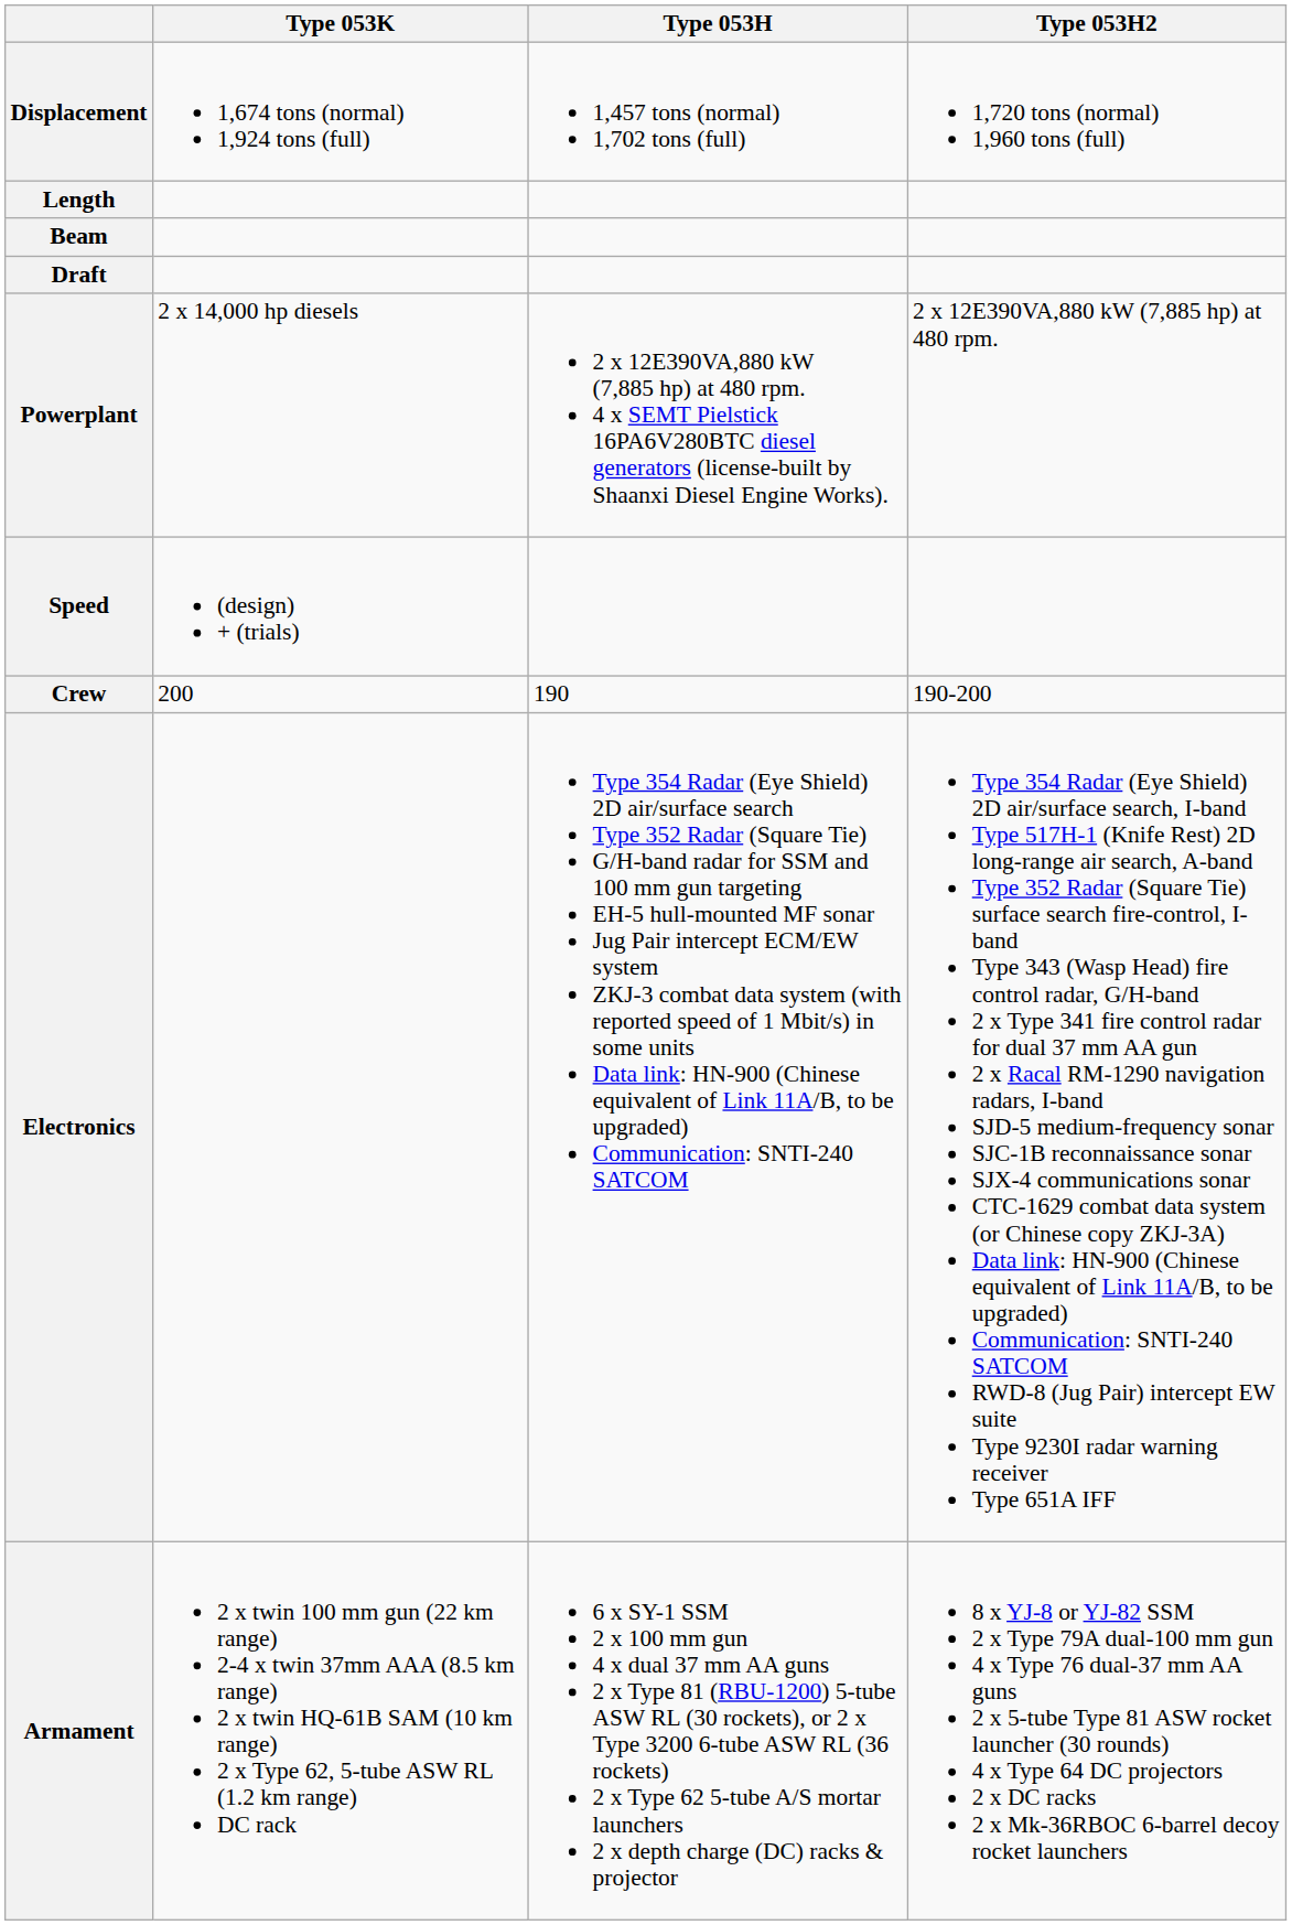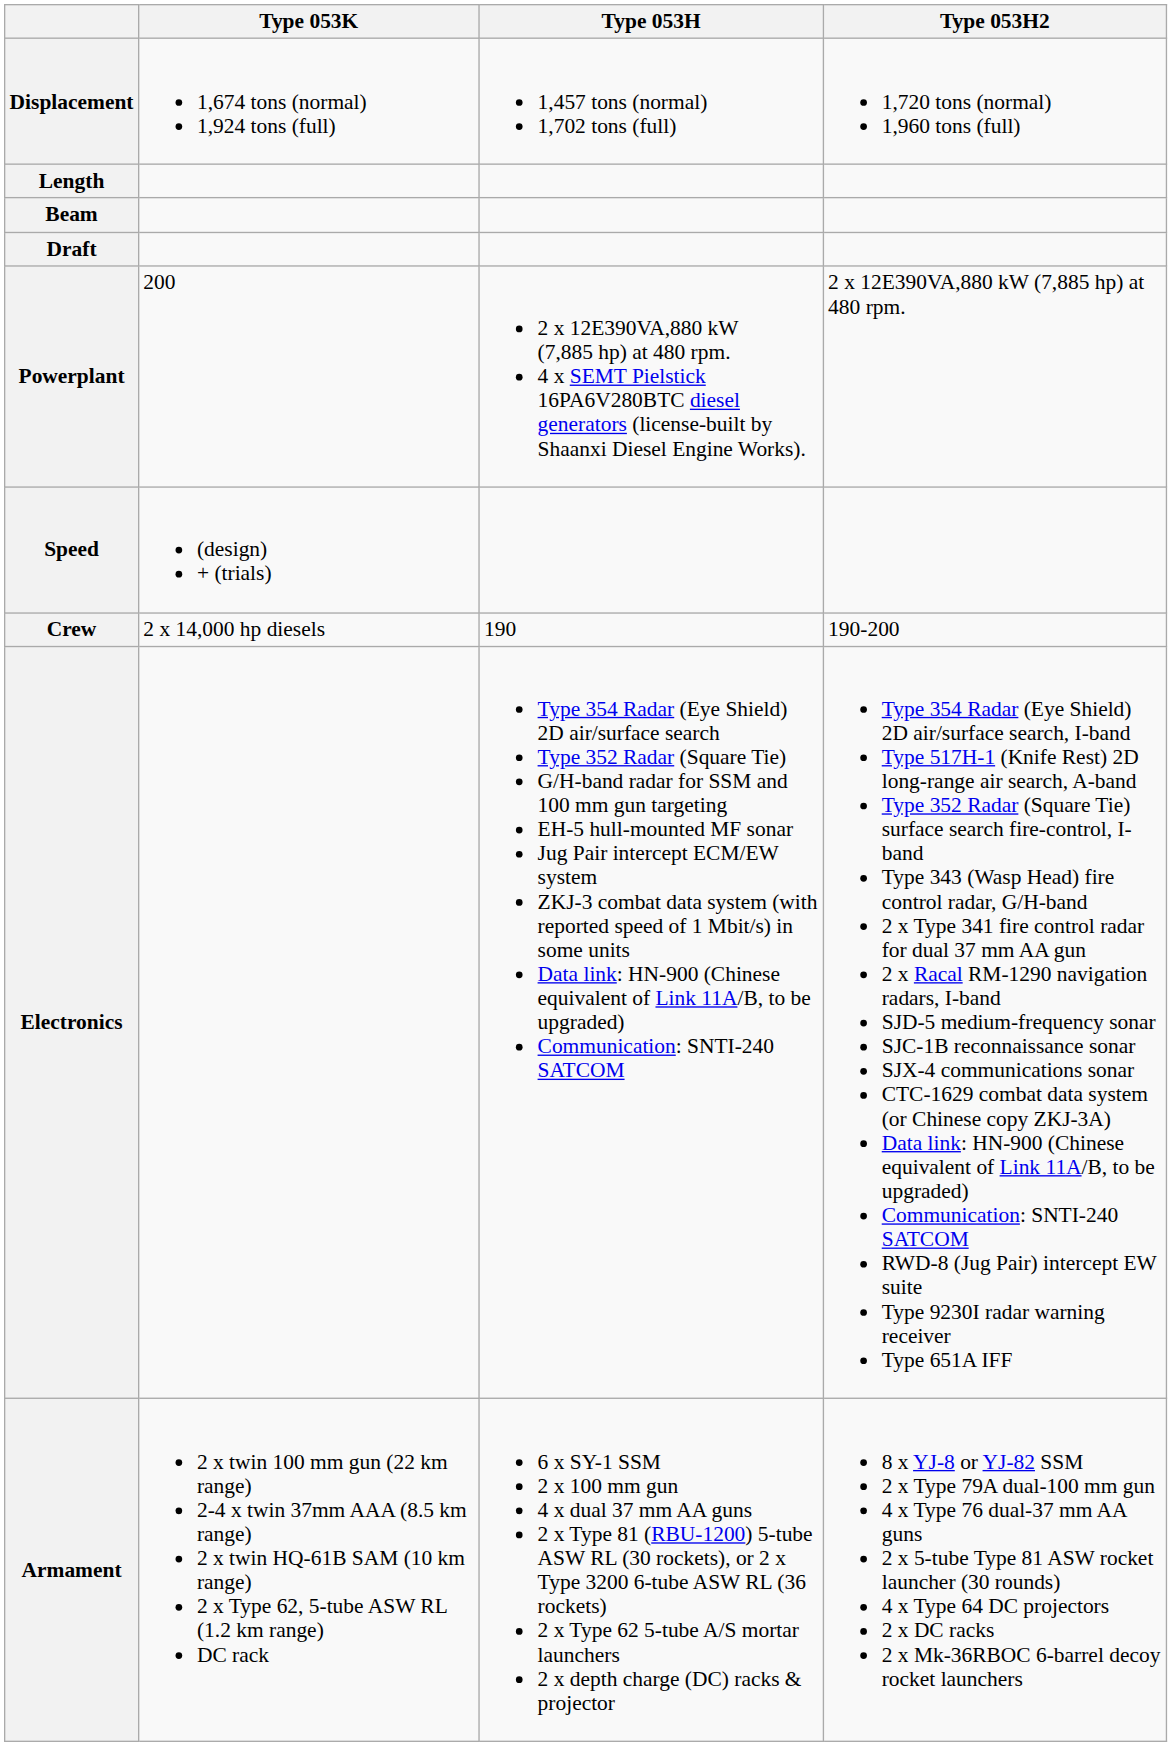Powerplant | Type 053K: 2 x 14,000 hp diesels -> 200
Crew | Type 053K: 200 -> 2 x 14,000 hp diesels
